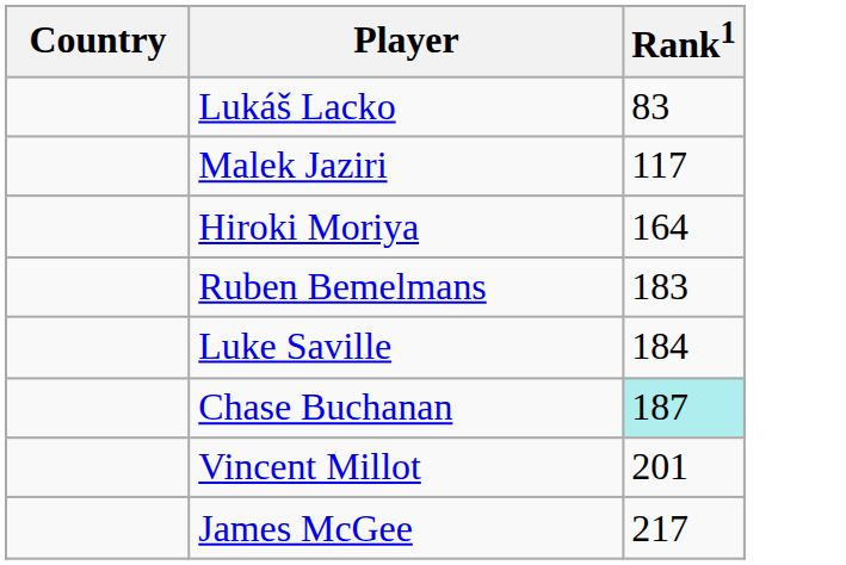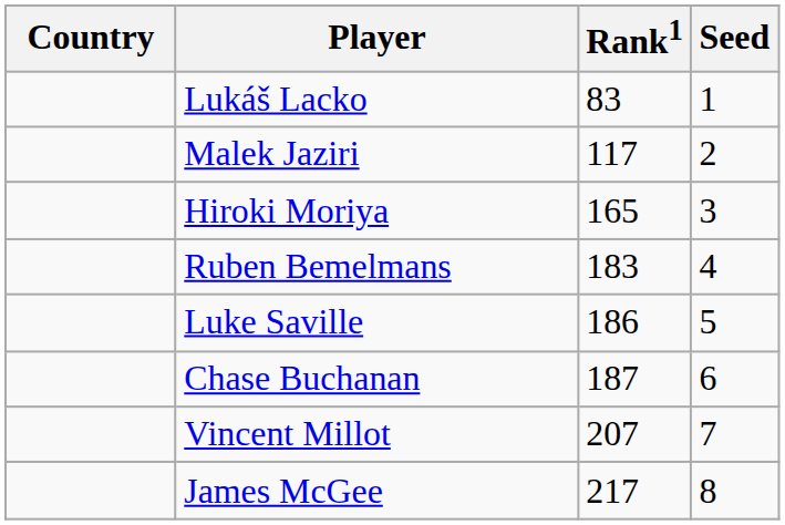+ column: Seed | 1 | 2 | 3 | 4 | 5 | 6 | 7 | 8
Hiroki Moriya | Rank1: 164 -> 165
Luke Saville | Rank1: 184 -> 186
Chase Buchanan | Rank1: paleturquoise background -> no background
Vincent Millot | Rank1: 201 -> 207
